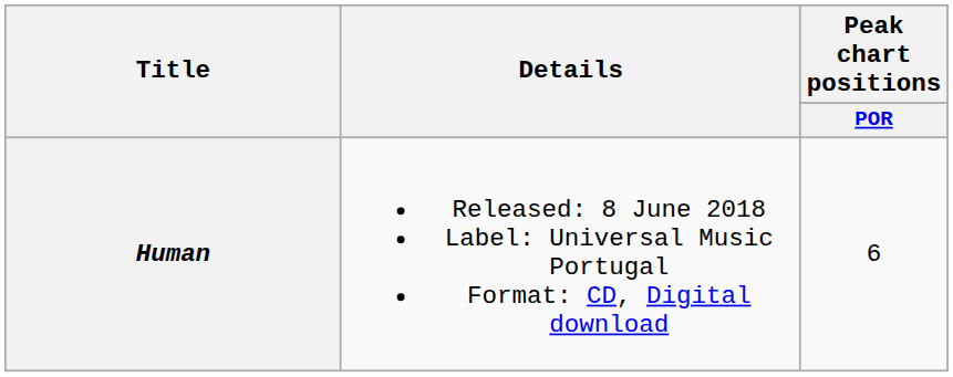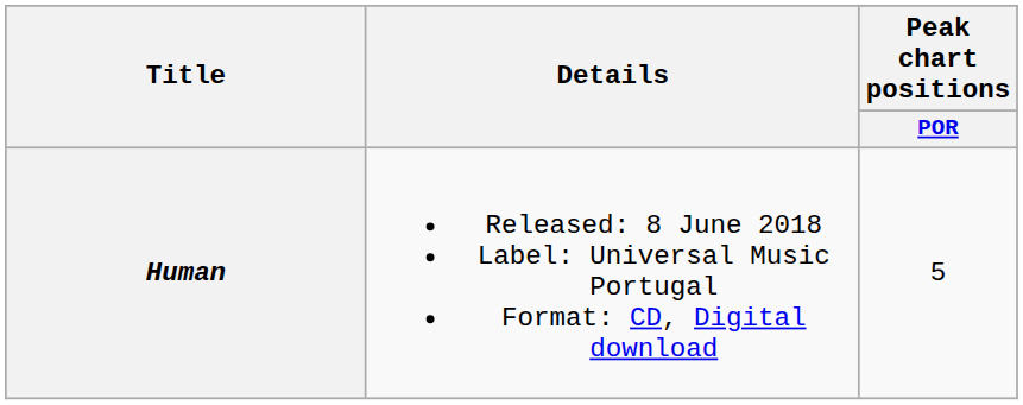Human | Peak chart positions / POR: 6 -> 5
